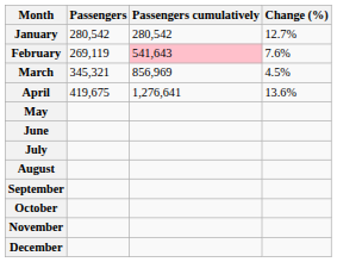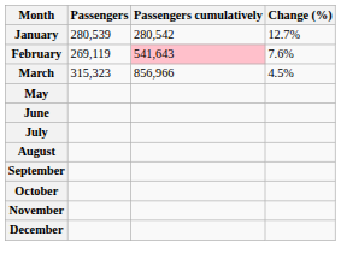January | Passengers: 280,542 -> 280,539
March | Passengers: 345,321 -> 315,323
March | Passengers cumulatively: 856,969 -> 856,966
- row: April | 419,675 | 1,276,641 | 13.6%
